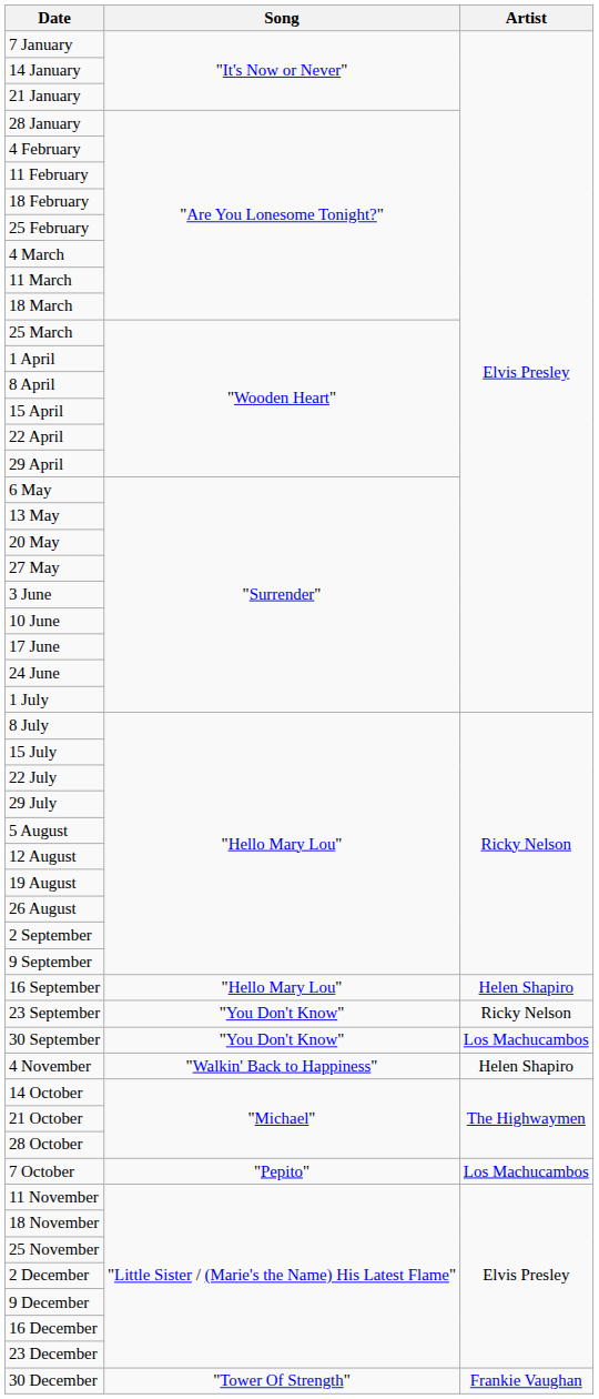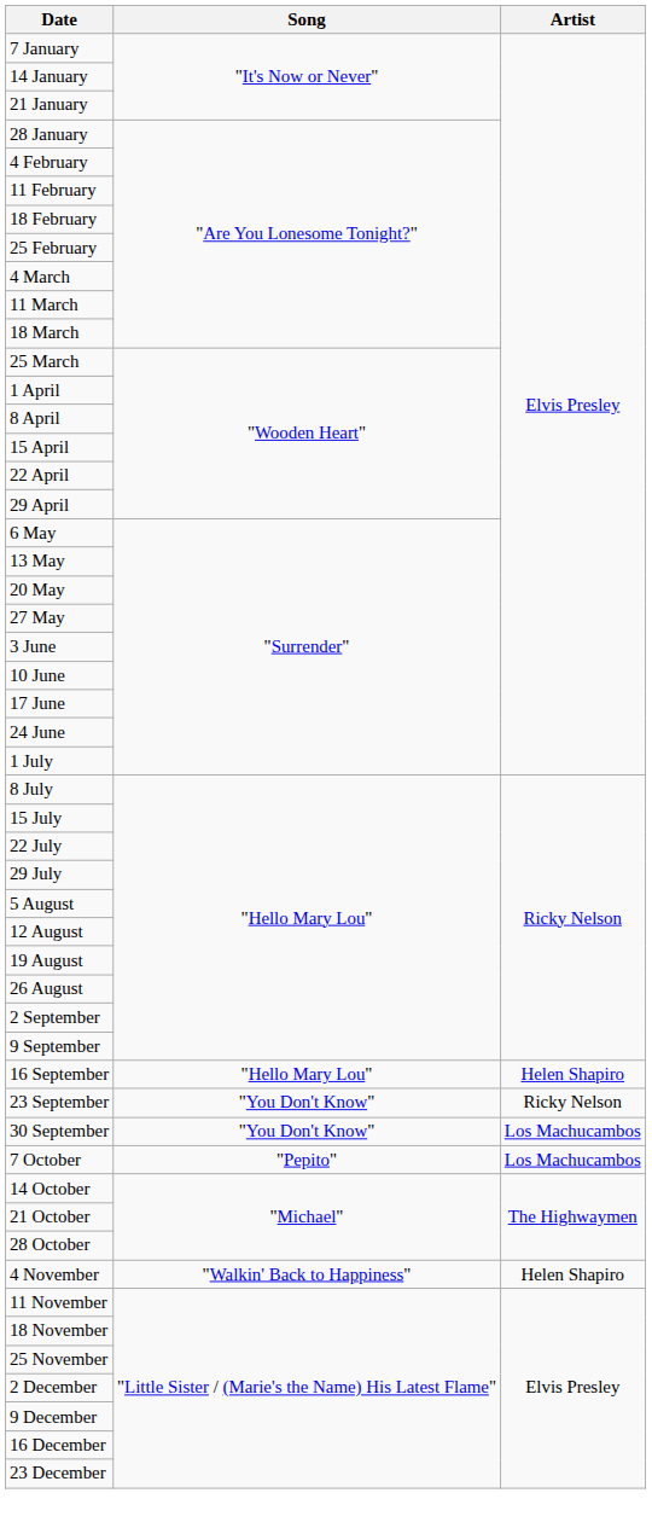rows swapped: 7 October <-> 4 November
- row: 30 December | "Tower Of Strength" | Frankie Vaughan
